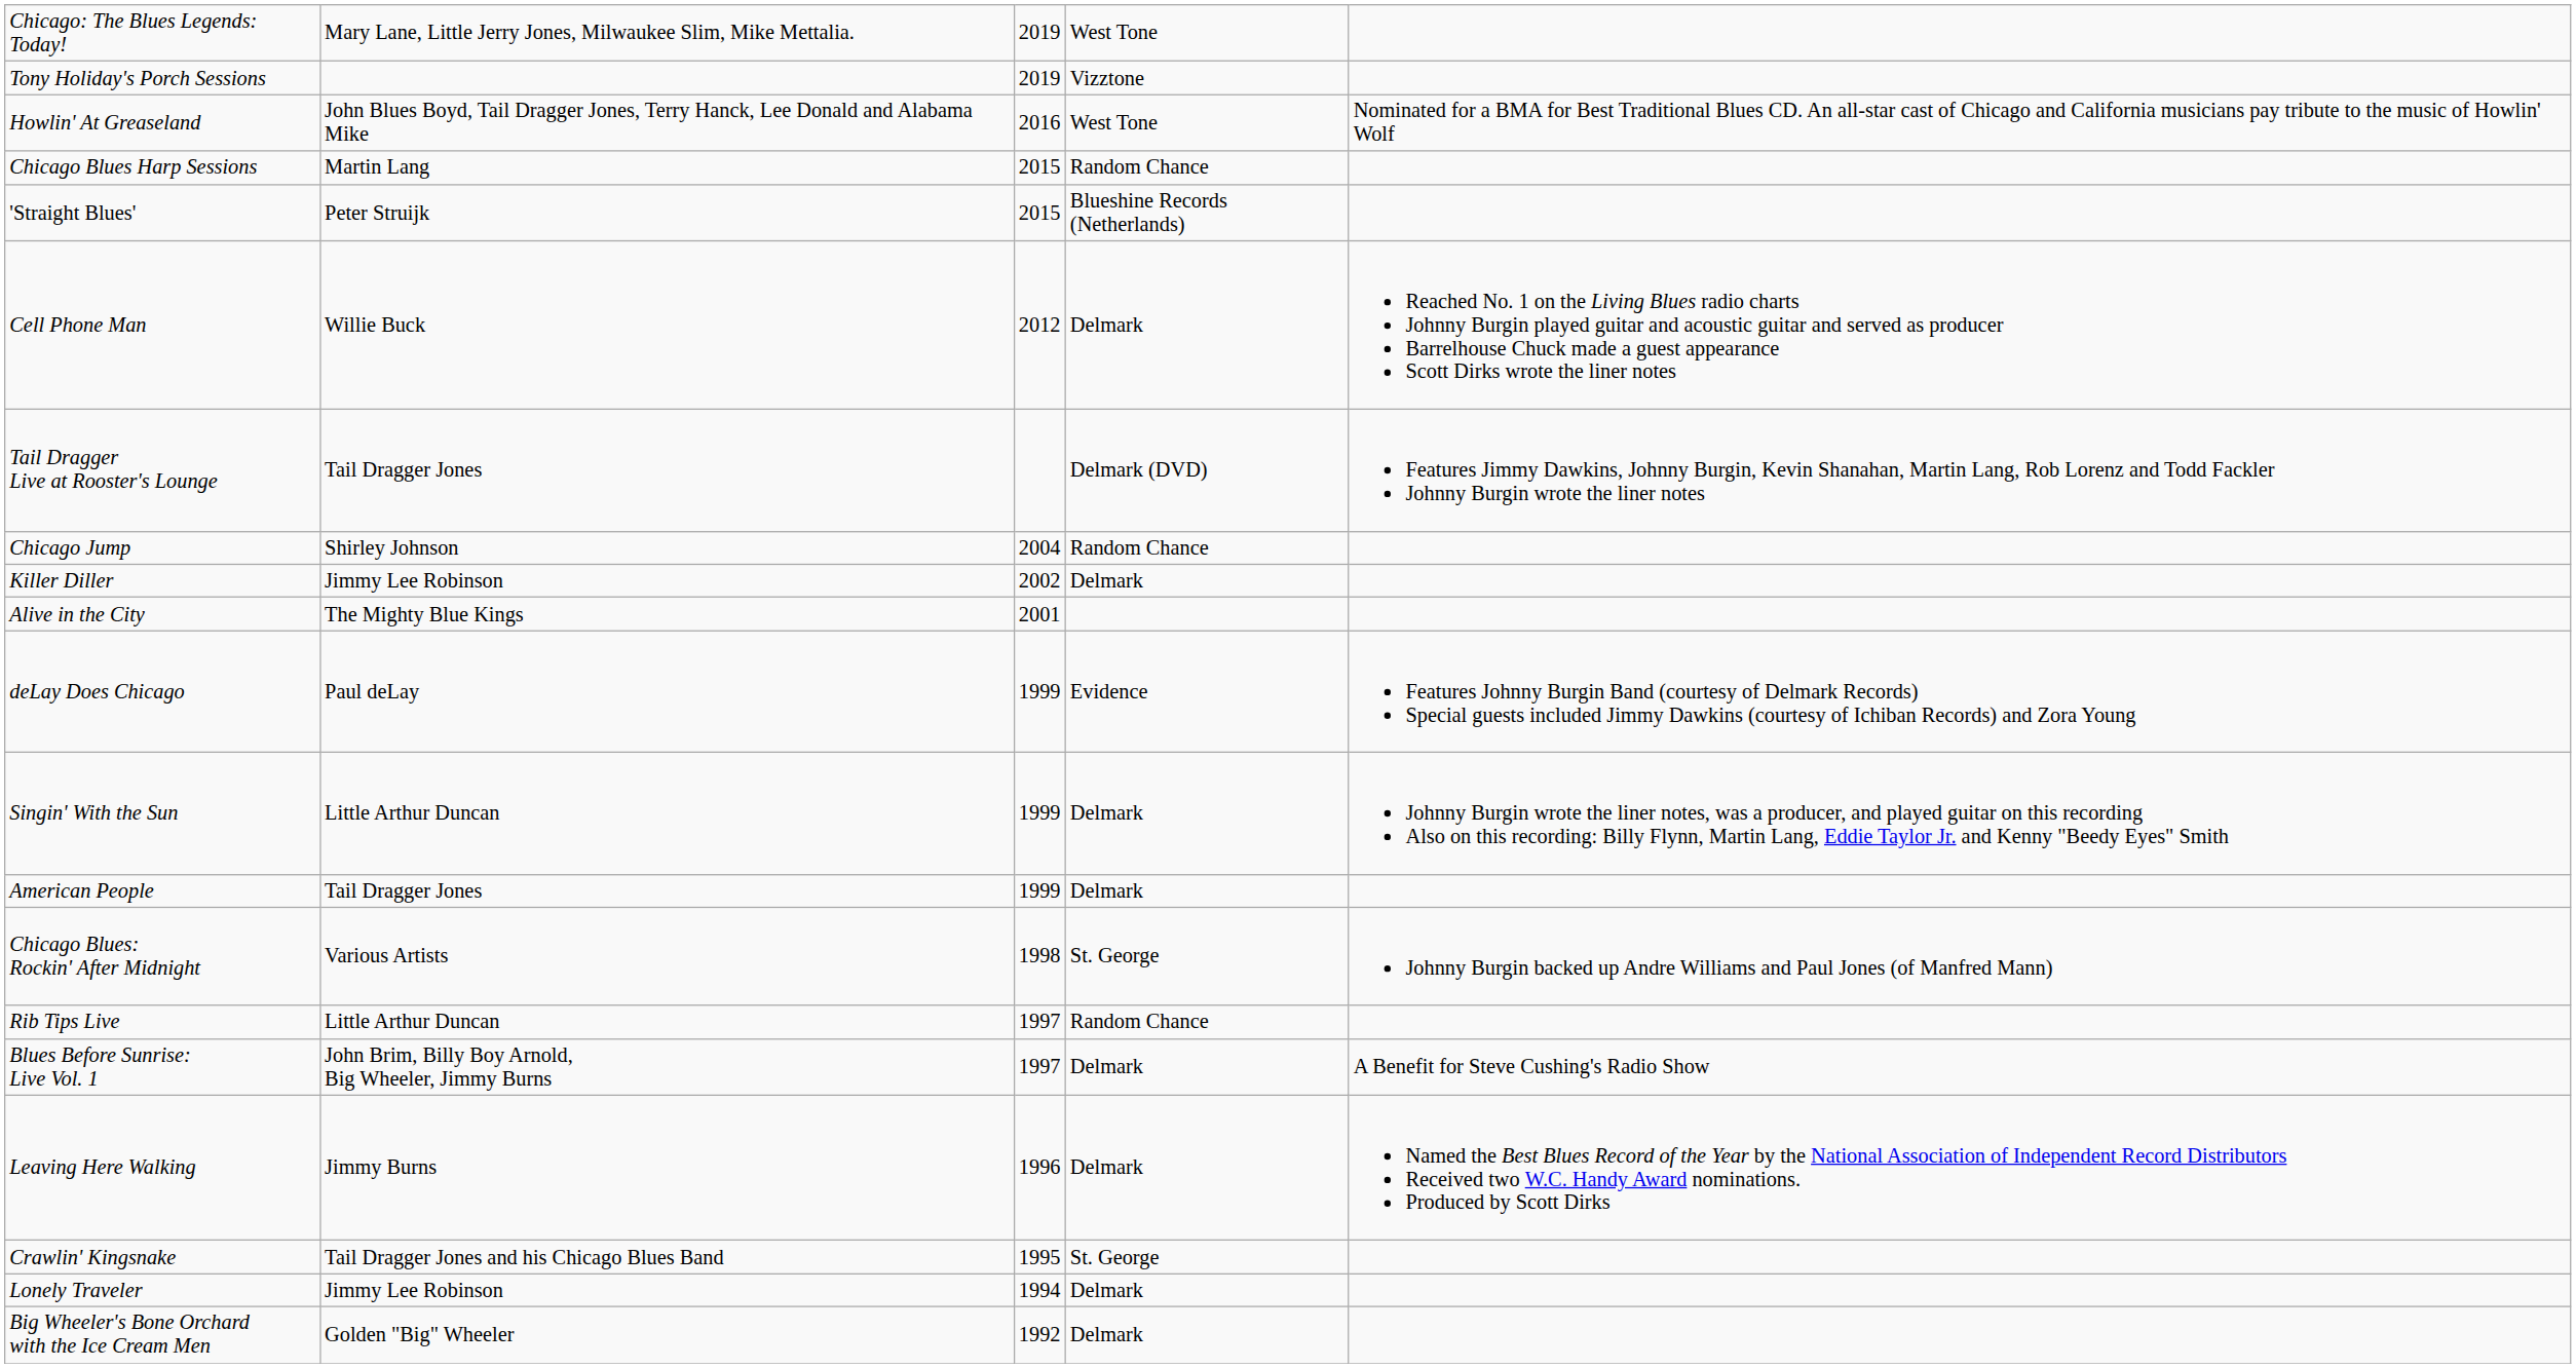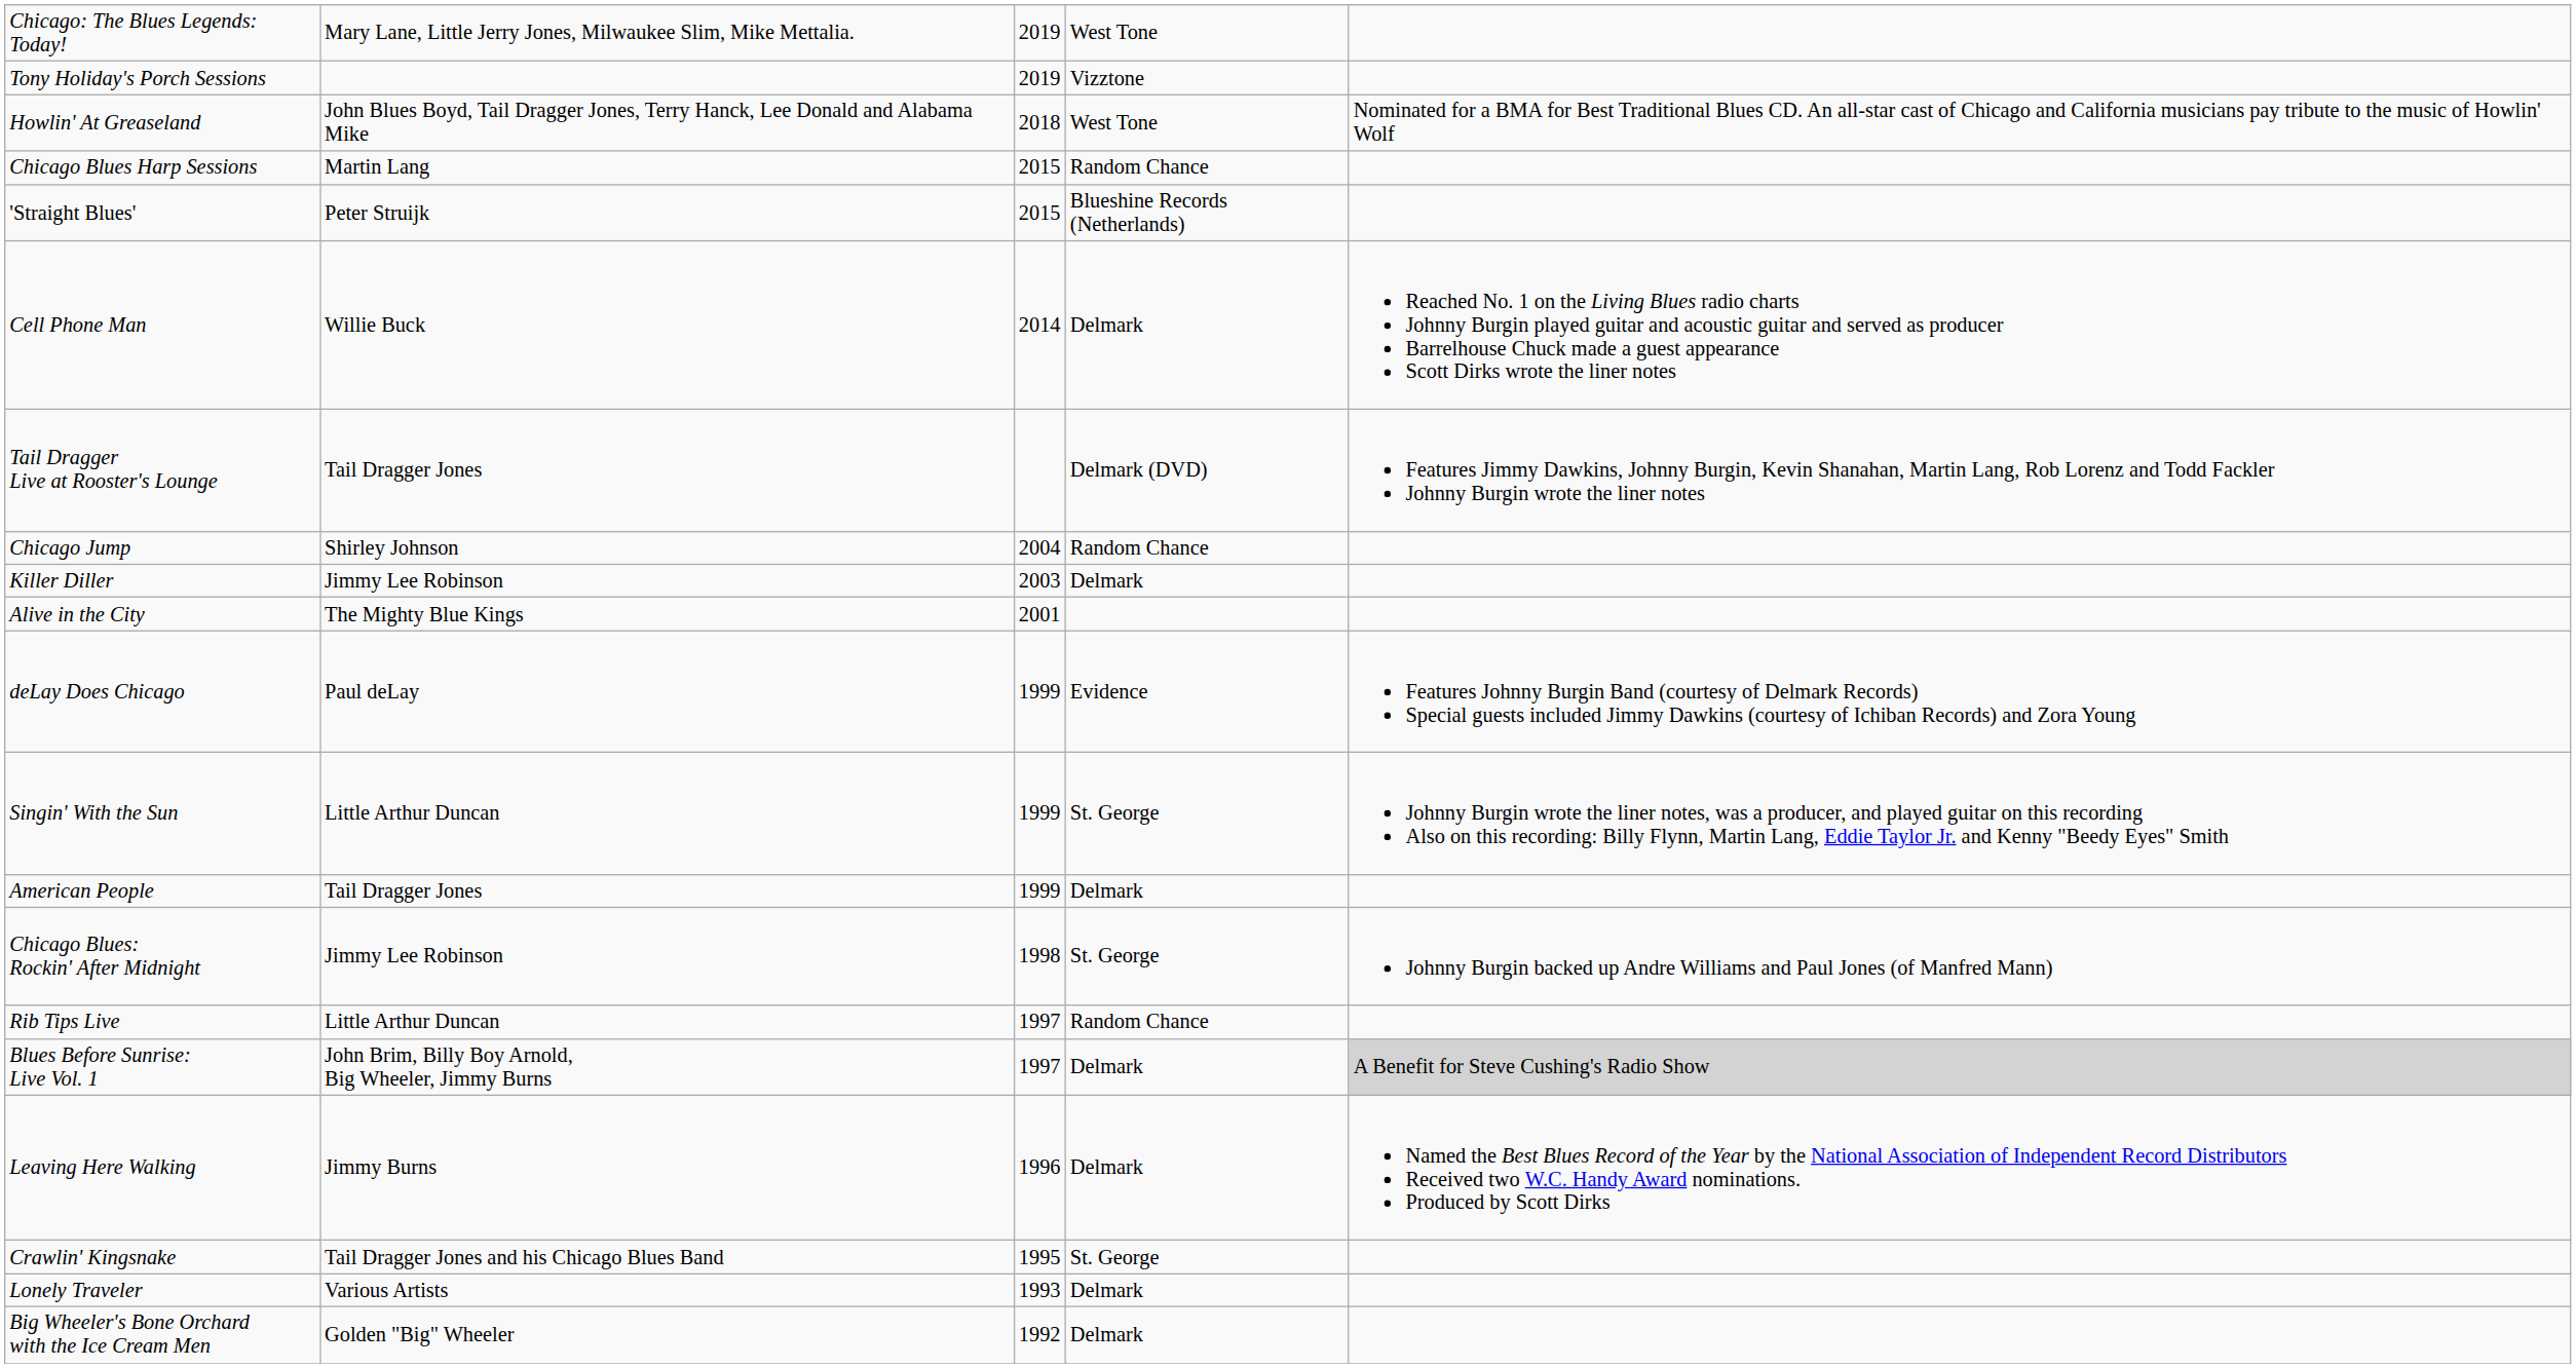Howlin' At Greaseland | column 3: 2016 -> 2018
Cell Phone Man | column 3: 2012 -> 2014
Killer Diller | column 3: 2002 -> 2003
Singin' With the Sun | column 4: Delmark -> St. George
Chicago Blues: Rockin' After Midnight | column 2: Various Artists -> Jimmy Lee Robinson
Blues Before Sunrise: Live Vol. 1 | column 5: no background -> lightgrey background
Lonely Traveler | column 2: Jimmy Lee Robinson -> Various Artists
Lonely Traveler | column 3: 1994 -> 1993
